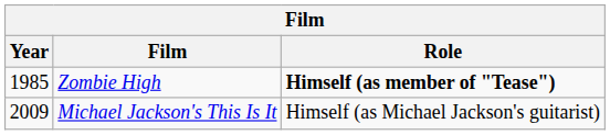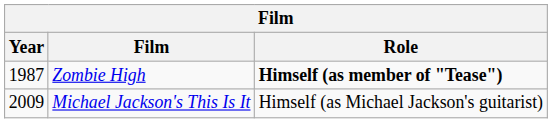Zombie High | Year: 1985 -> 1987
